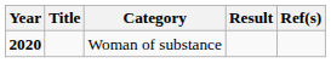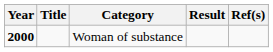Woman of substance | Year: 2020 -> 2000
